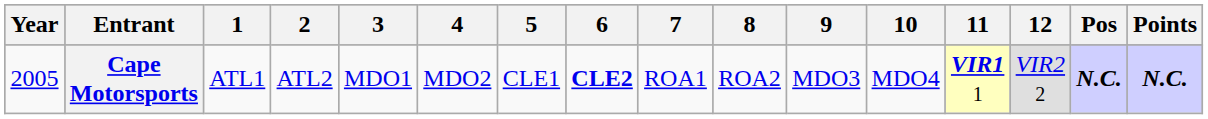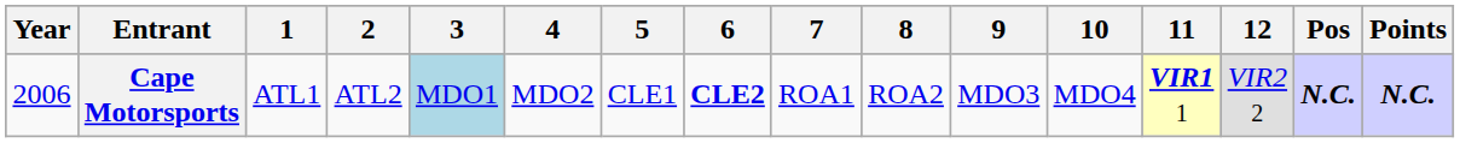Cape Motorsports | Year: 2005 -> 2006
Cape Motorsports | 3: no background -> lightblue background
